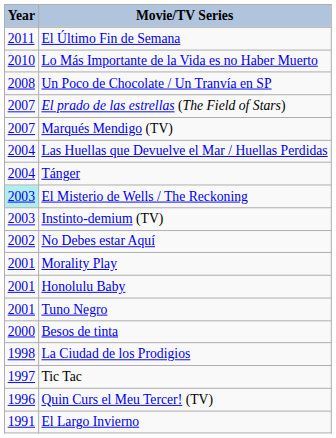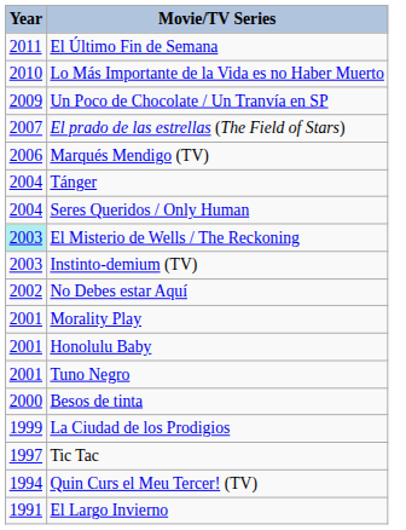Un Poco de Chocolate / Un Tranvía en SP | Year: 2008 -> 2009
Marqués Mendigo (TV) | Year: 2007 -> 2006
- row: 2004 | Las Huellas que Devuelve el Mar / Huellas Perdidas
+ row: 2004 | Seres Queridos / Only Human
La Ciudad de los Prodigios | Year: 1998 -> 1999
Quin Curs el Meu Tercer! (TV) | Year: 1996 -> 1994
